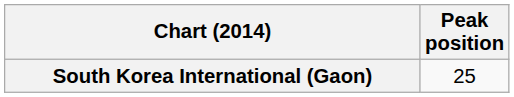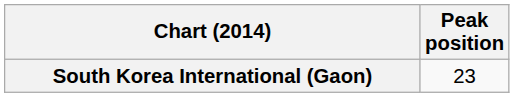South Korea International (Gaon) | Peak position: 25 -> 23
